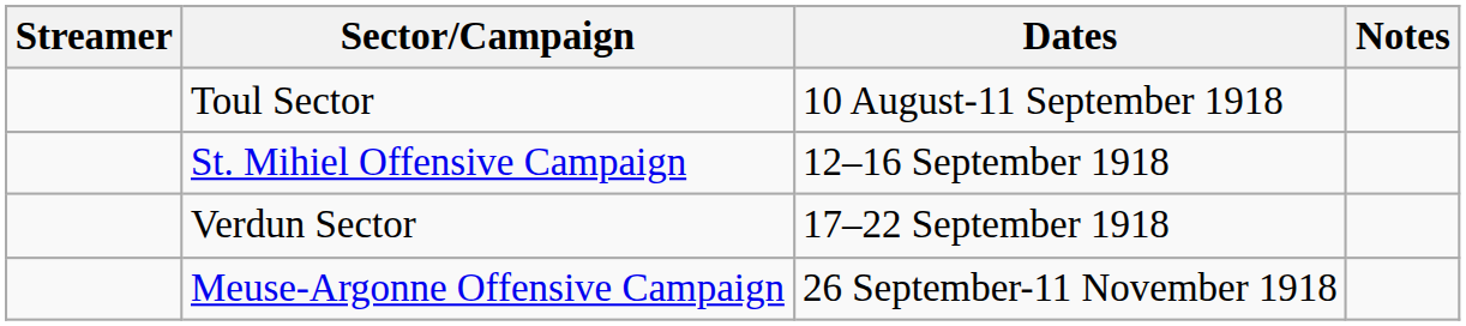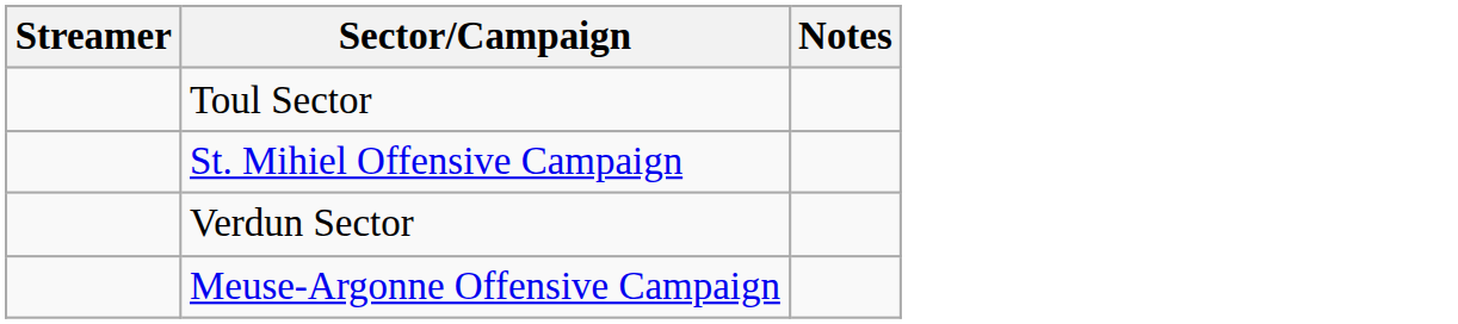- column: Dates | 10 August-11 September 1918 | 12–16 September 1918 | 17–22 September 1918 | 26 September-11 November 1918
